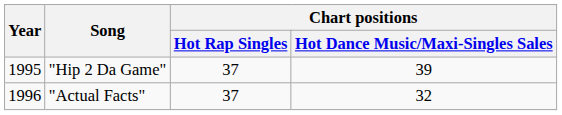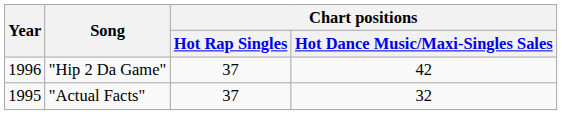"Hip 2 Da Game" | Year: 1995 -> 1996
"Hip 2 Da Game" | Chart positions / Hot Dance Music/Maxi-Singles Sales: 39 -> 42
"Actual Facts" | Year: 1996 -> 1995
